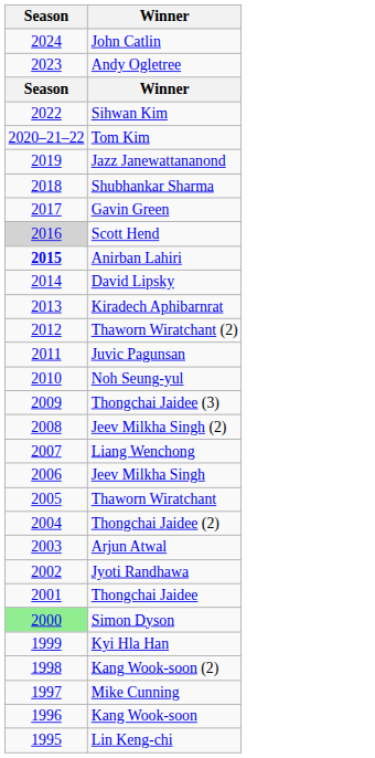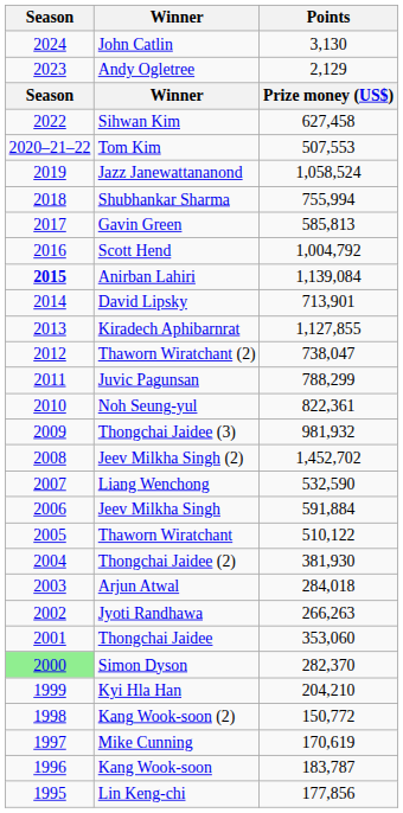+ column: Points | 3,130 | 2,129 | Prize money (US$) | 627,458 | 507,553 | 1,058,524 | 755,994 | 585,813 | 1,004,792 | 1,139,084 | 713,901 | 1,127,855 | 738,047 | 788,299 | 822,361 | 981,932 | 1,452,702 | 532,590 | 591,884 | 510,122 | 381,930 | 284,018 | 266,263 | 353,060 | 282,370 | 204,210 | 150,772 | 170,619 | 183,787 | 177,856
Scott Hend | Season: lightgrey background -> no background
